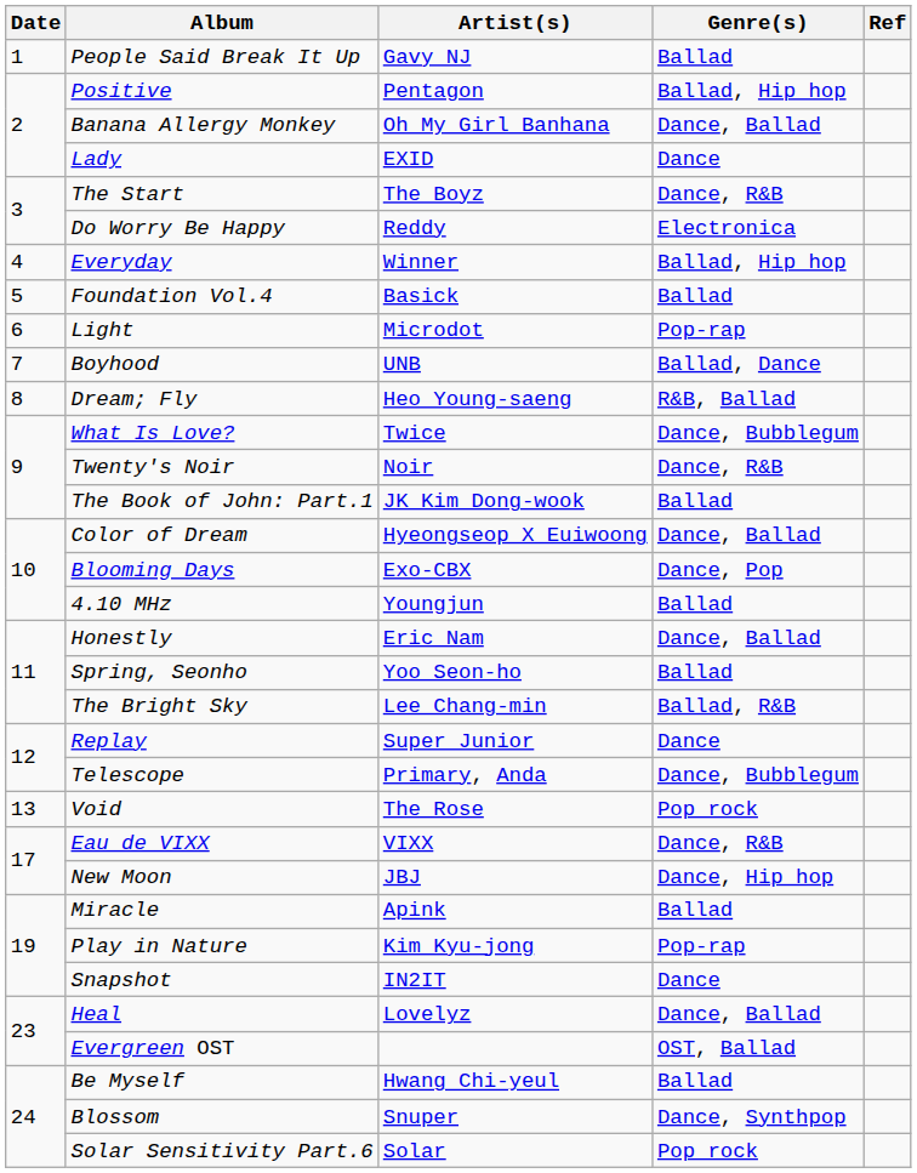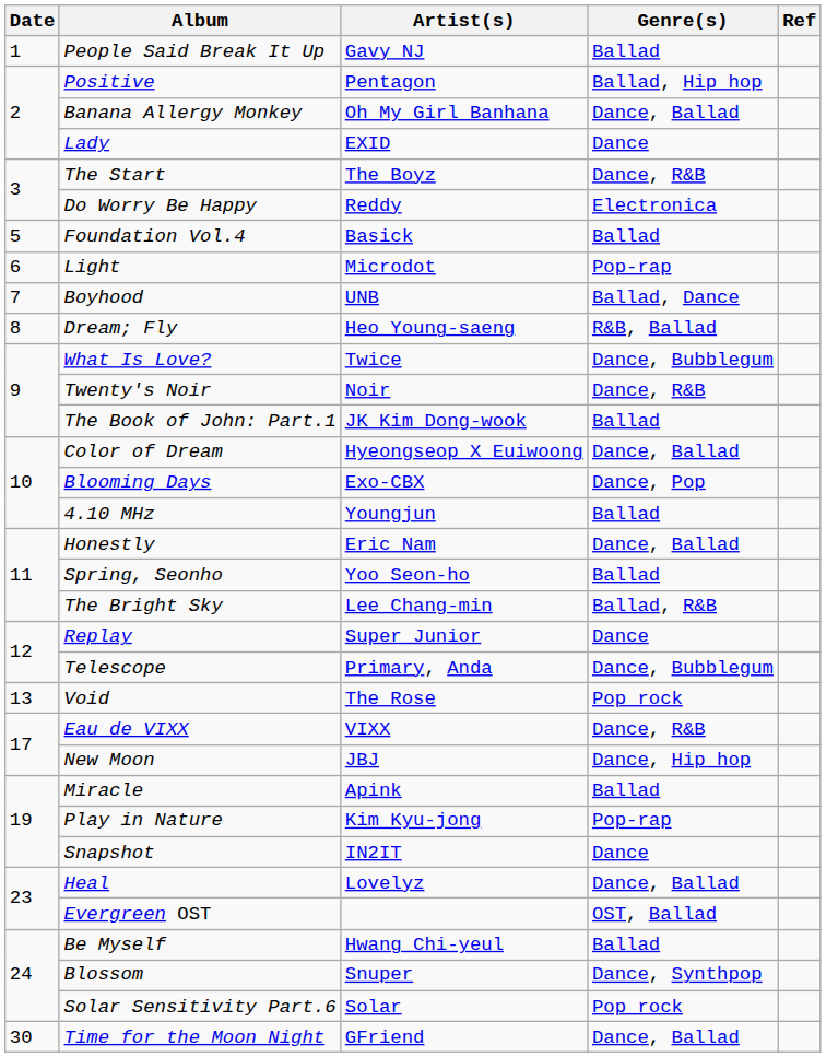- row: 4 | Everyday | Winner | Ballad, Hip hop
+ row: 30 | Time for the Moon Night | GFriend | Dance, Ballad
